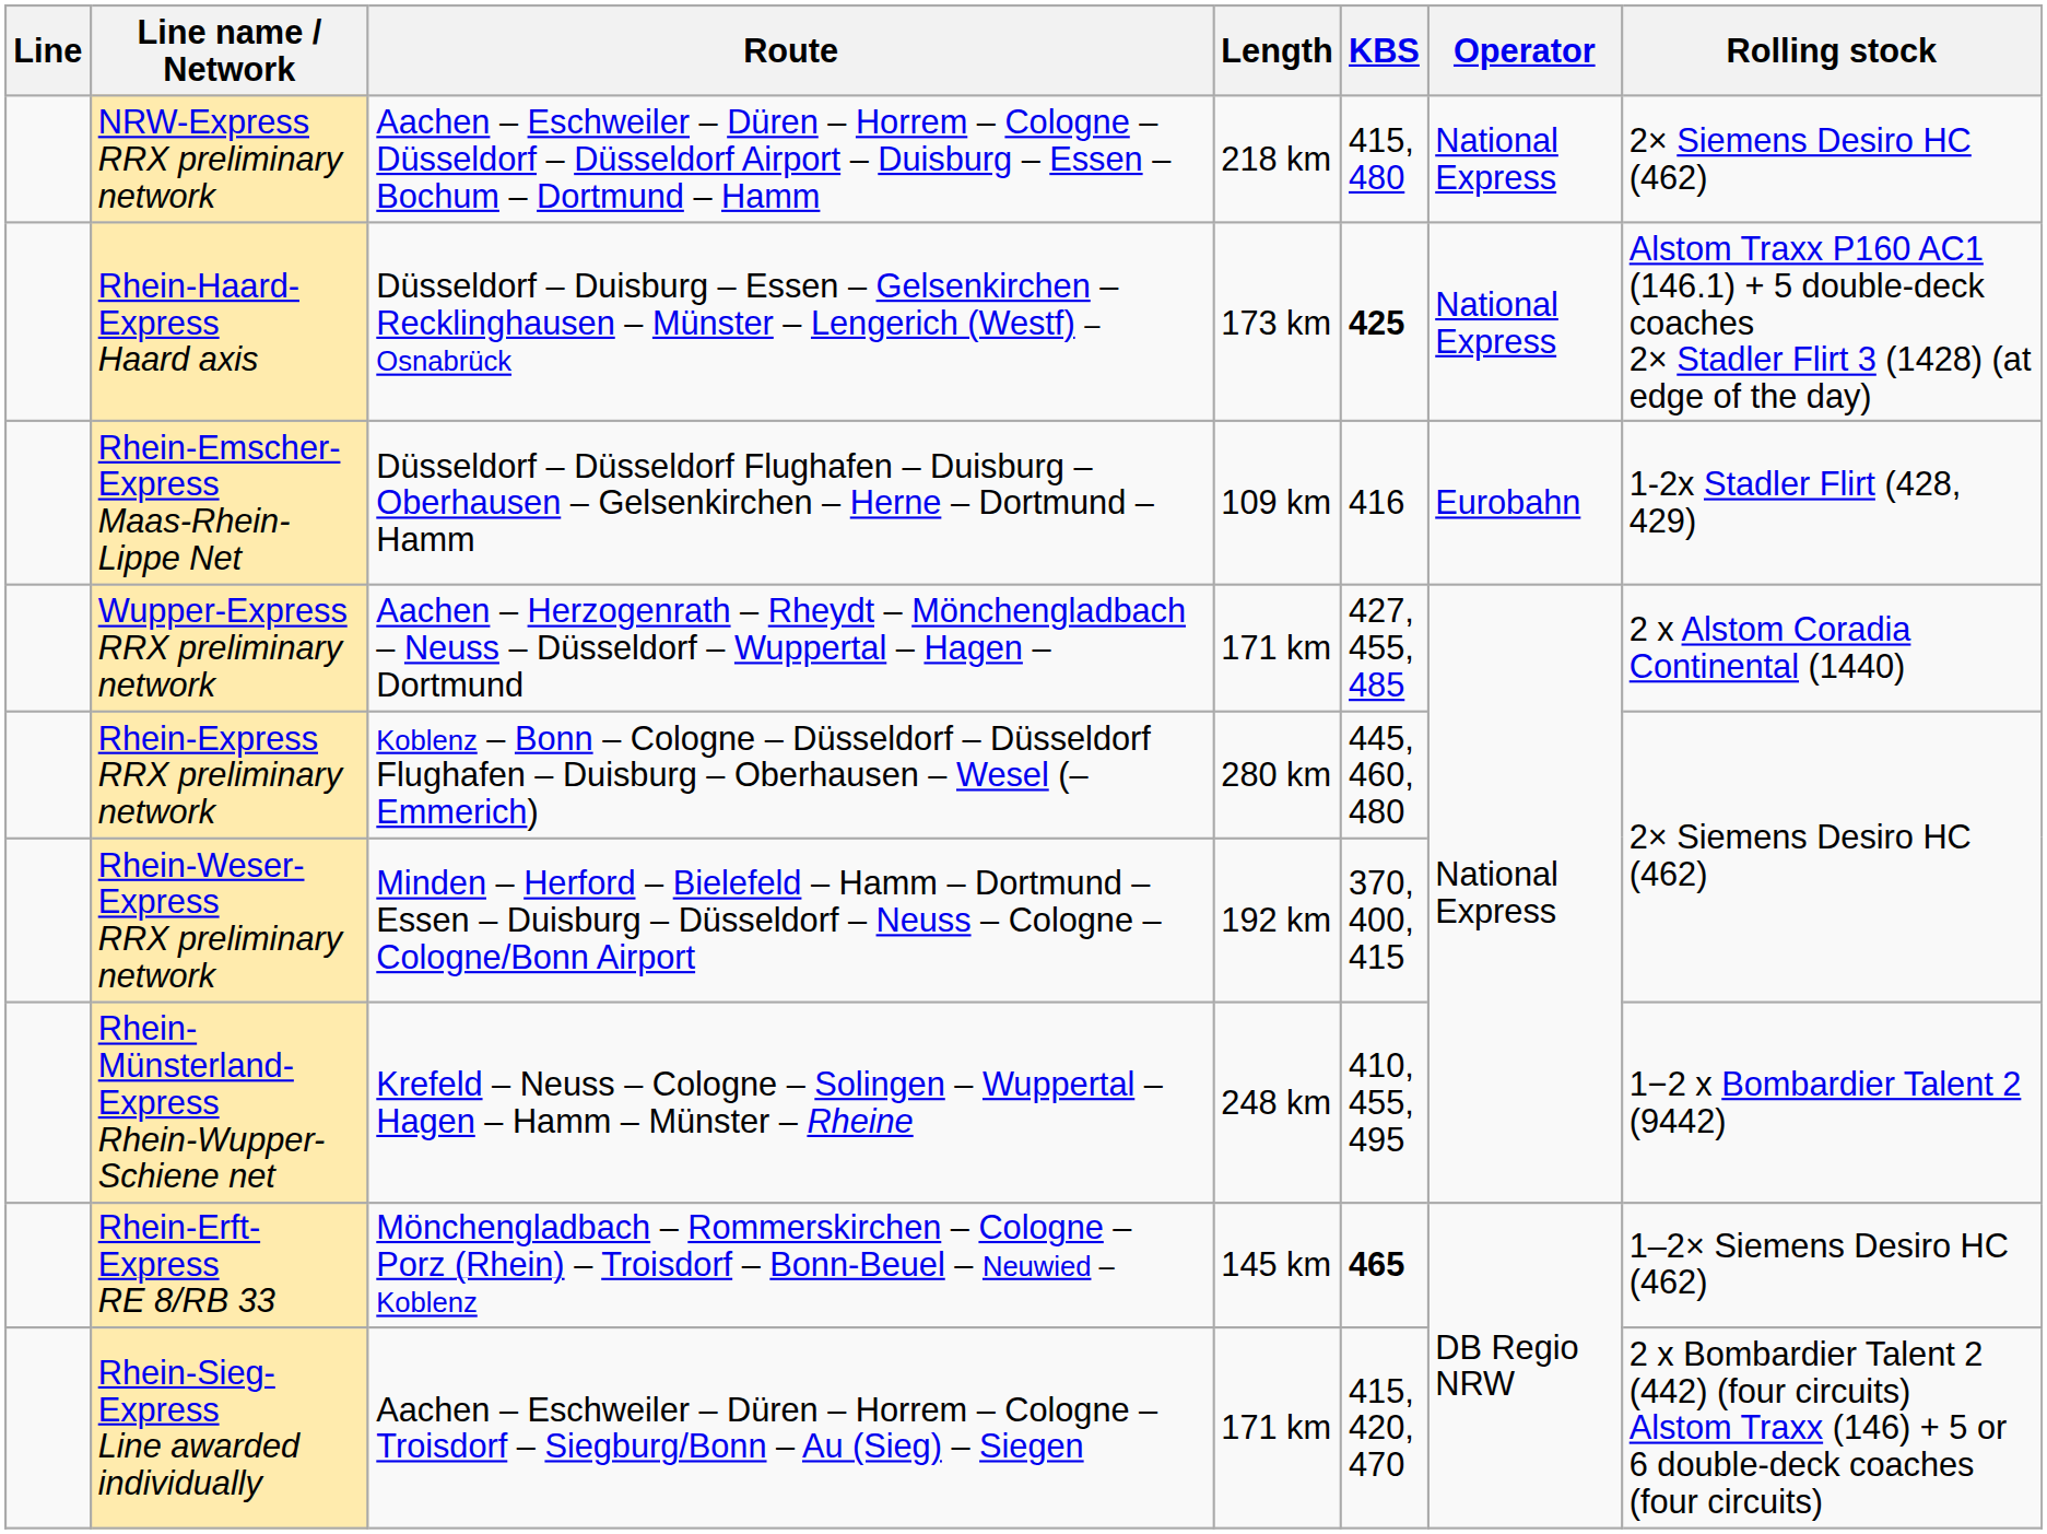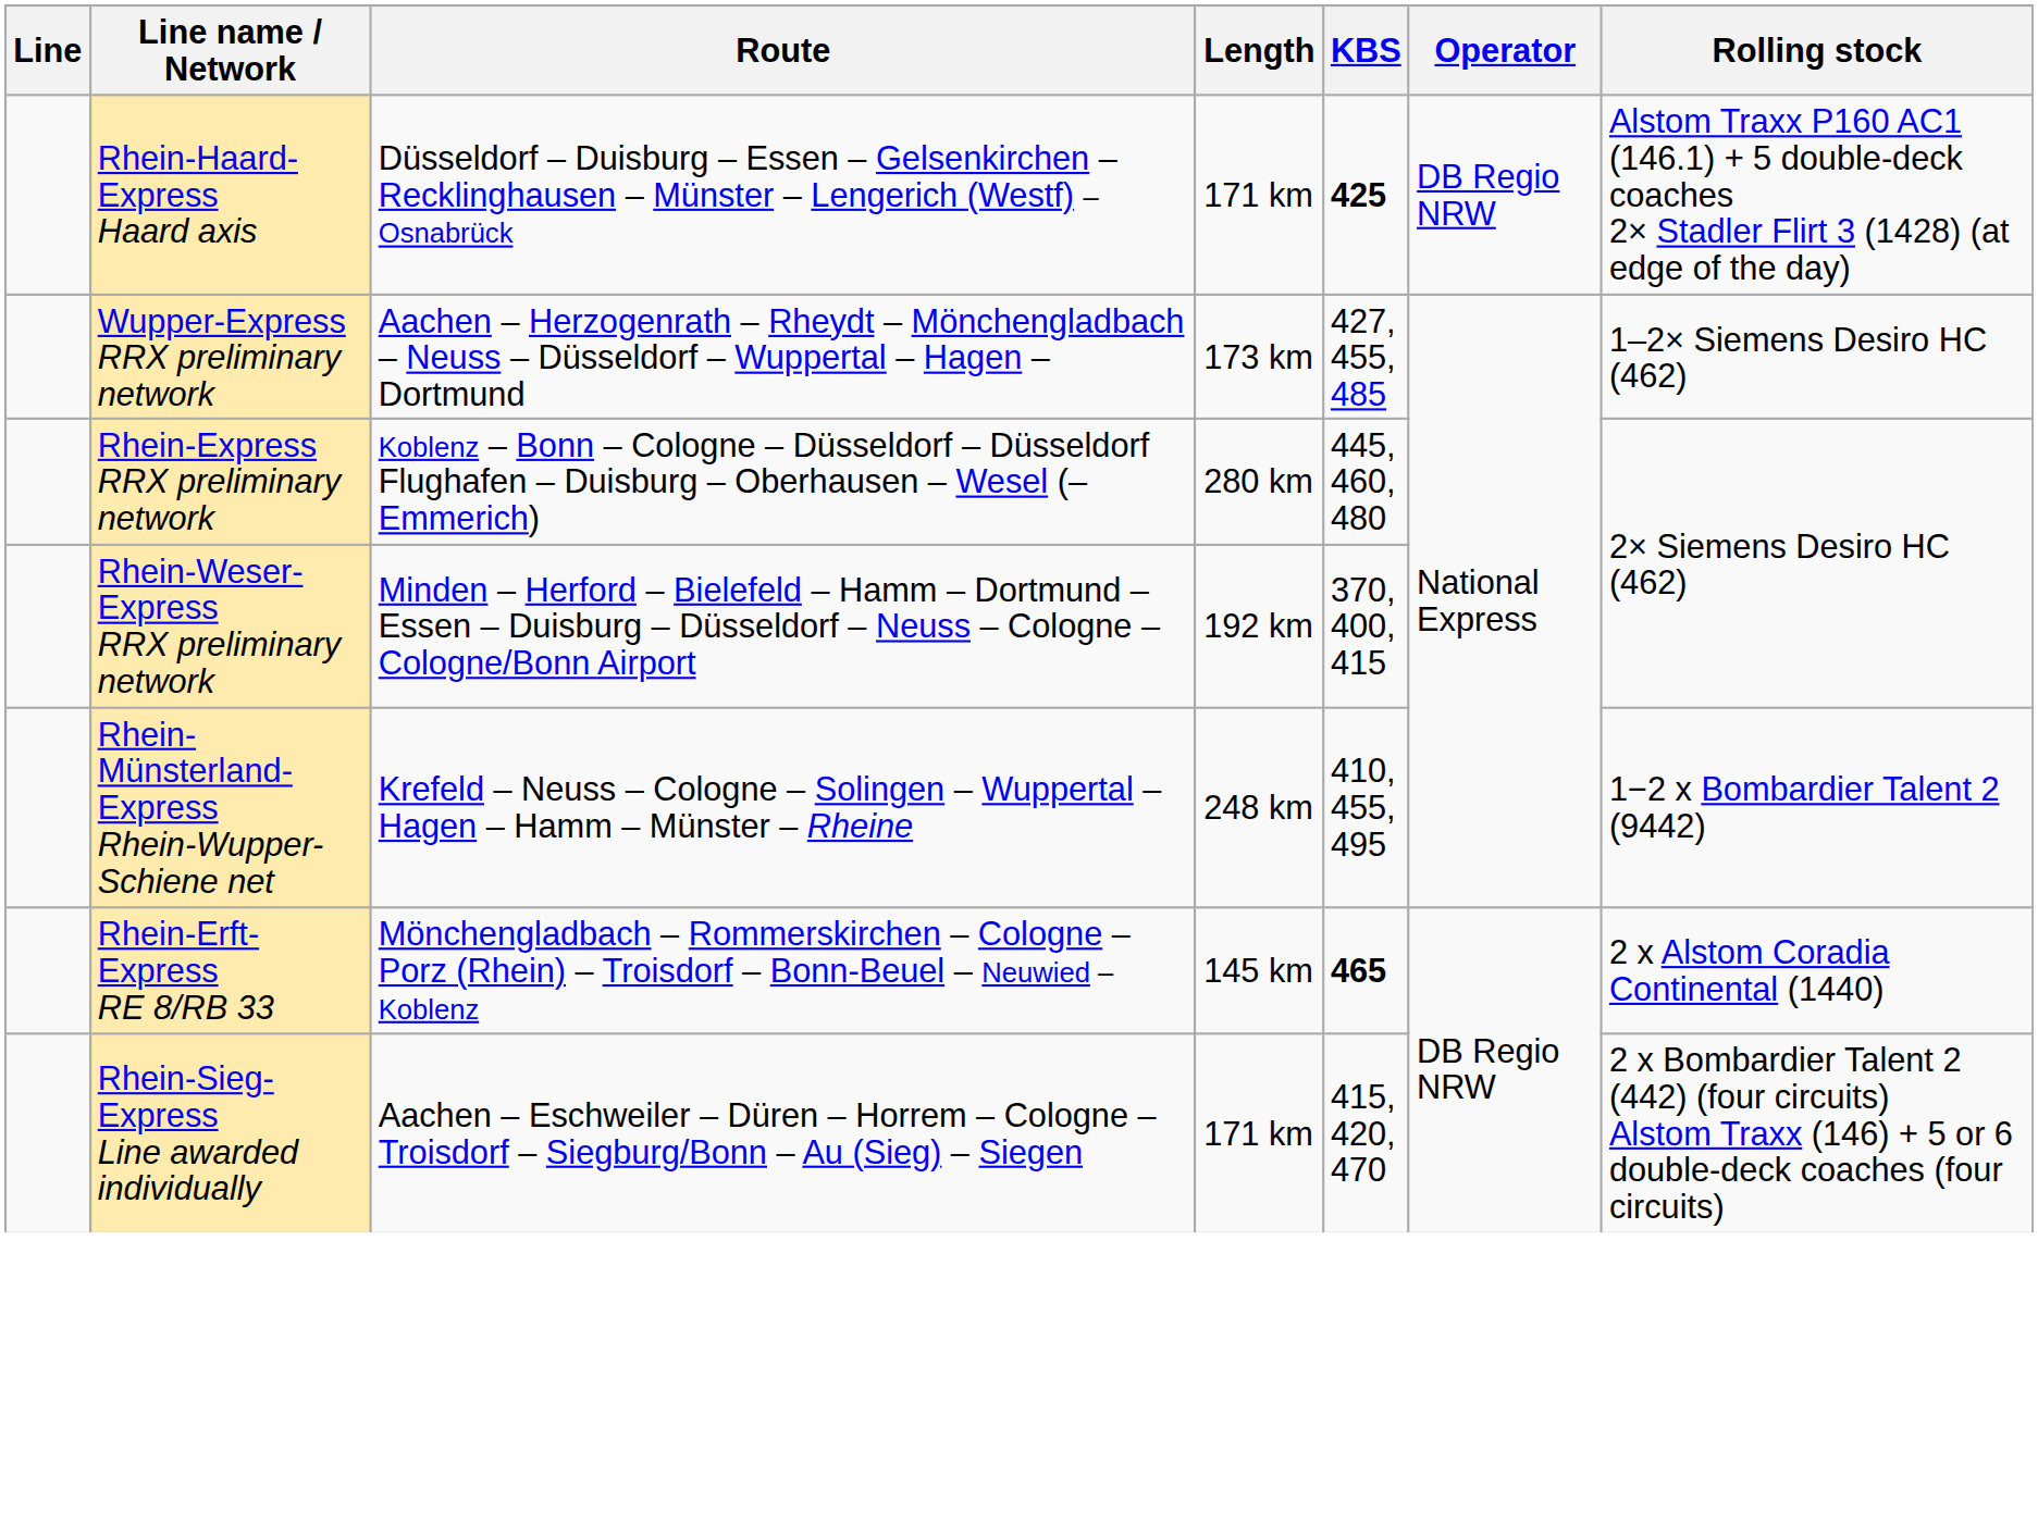- row: NRW-Express RRX preliminary network | Aachen – Eschweiler – Düren – Horrem – Cologne – Düsseldorf – Düsseldorf Airport – Duisburg – Essen – Bochum – Dortmund – Hamm | 218 km | 415, 480 | National Express | 2× Siemens Desiro HC (462)
Rhein-Haard-Express Haard axis | Length: 173 km -> 171 km
Rhein-Haard-Express Haard axis | Operator: National Express -> DB Regio NRW
- row: Rhein-Emscher-Express Maas-Rhein-Lippe Net | Düsseldorf – Düsseldorf Flughafen – Duisburg – Oberhausen – Gelsenkirchen – Herne – Dortmund – Hamm | 109 km | 416 | Eurobahn | 1-2x Stadler Flirt (428, 429)
Wupper-Express RRX preliminary network | Length: 171 km -> 173 km
Wupper-Express RRX preliminary network | Rolling stock: 2 x Alstom Coradia Continental (1440) -> 1–2× Siemens Desiro HC (462)
Rhein-Erft-Express RE 8/RB 33 | Rolling stock: 1–2× Siemens Desiro HC (462) -> 2 x Alstom Coradia Continental (1440)
